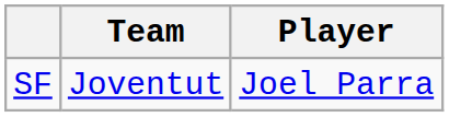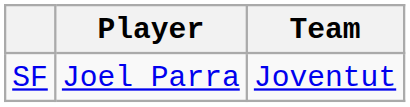columns swapped: Player <-> Team
